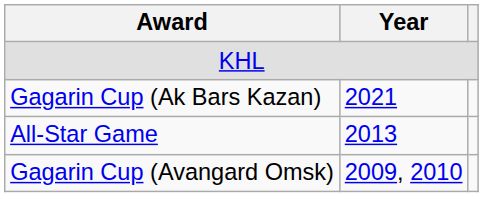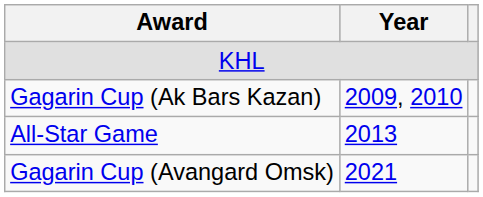Gagarin Cup (Ak Bars Kazan) | Year: 2021 -> 2009, 2010
Gagarin Cup (Avangard Omsk) | Year: 2009, 2010 -> 2021
